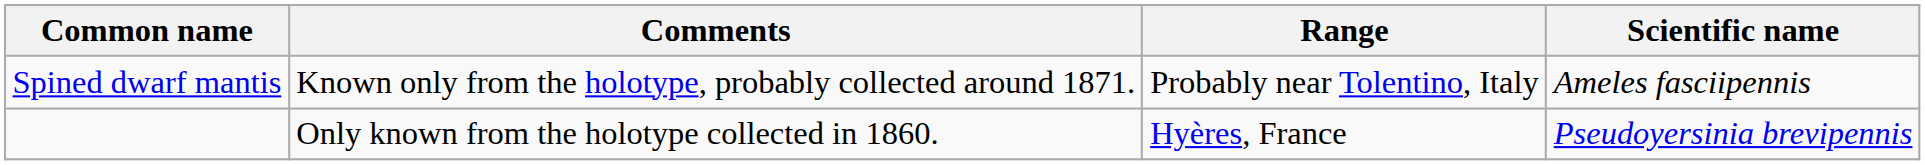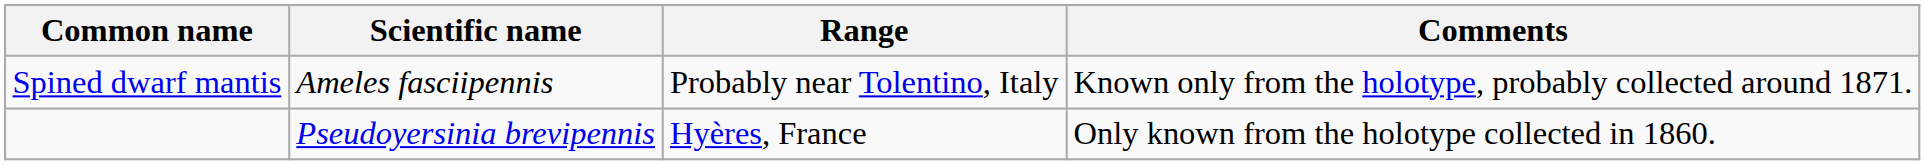columns swapped: Scientific name <-> Comments
